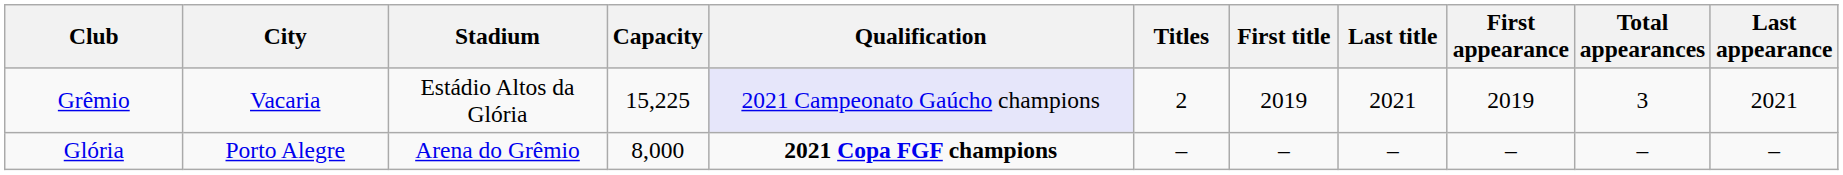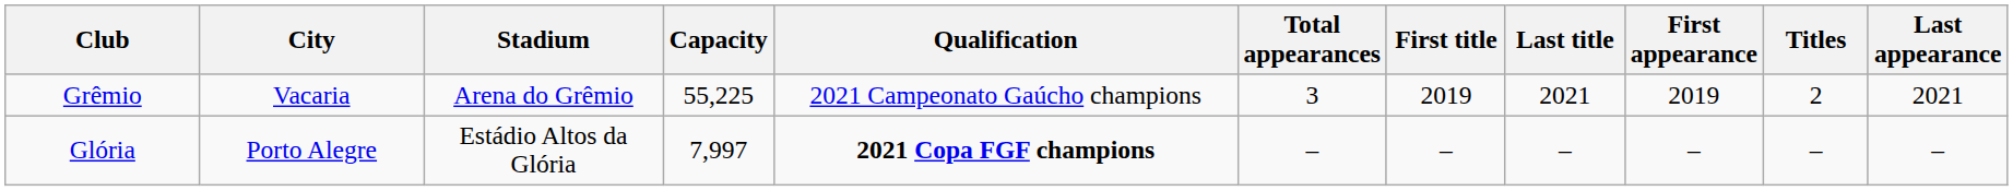columns swapped: Titles <-> Total appearances
Grêmio | Stadium: Estádio Altos da Glória -> Arena do Grêmio
Grêmio | Capacity: 15,225 -> 55,225
Grêmio | Qualification: lavender background -> no background
Glória | Stadium: Arena do Grêmio -> Estádio Altos da Glória
Glória | Capacity: 8,000 -> 7,997
